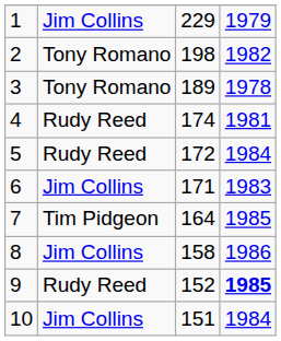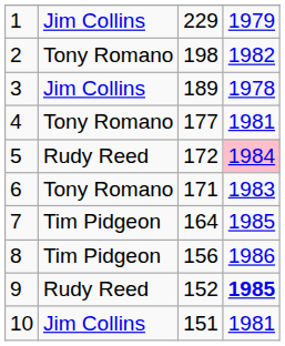3 | column 2: Tony Romano -> Jim Collins
4 | column 2: Rudy Reed -> Tony Romano
4 | column 3: 174 -> 177
5 | column 4: no background -> pink background
6 | column 2: Jim Collins -> Tony Romano
8 | column 2: Jim Collins -> Tim Pidgeon
8 | column 3: 158 -> 156
10 | column 4: 1984 -> 1981
